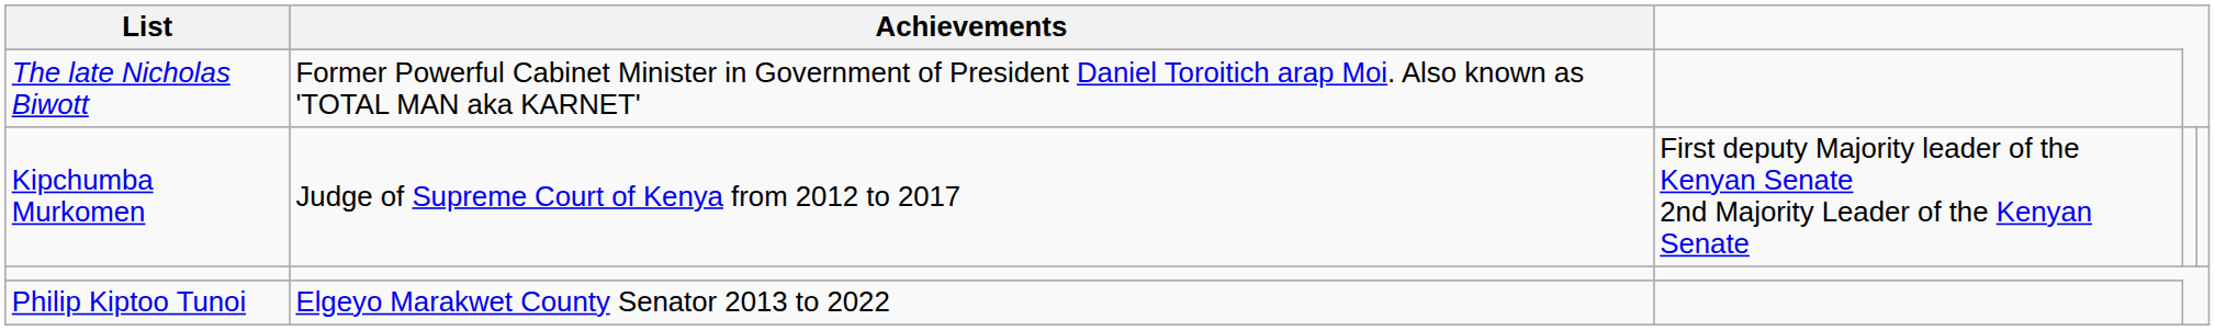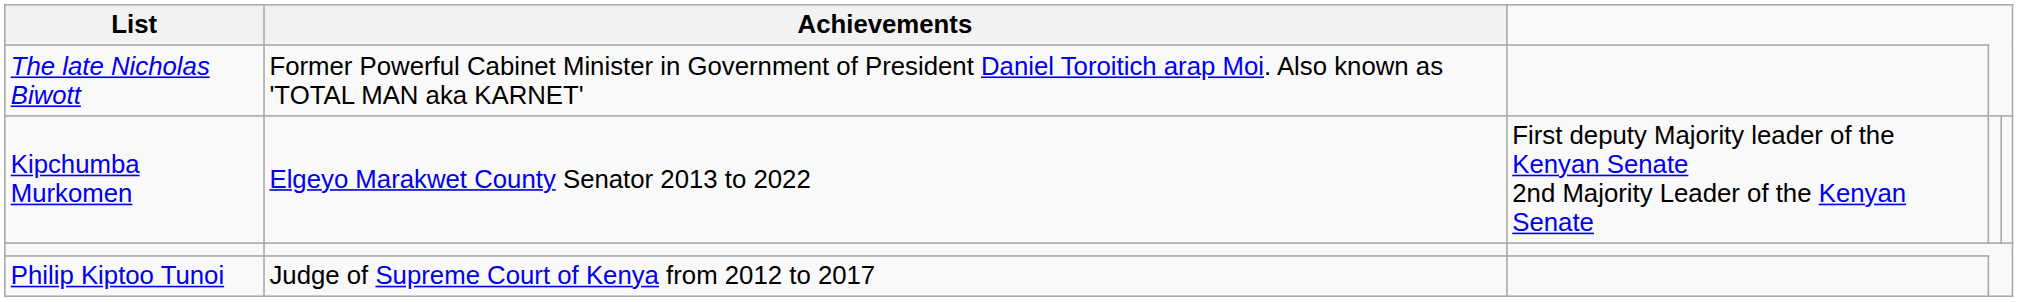Kipchumba Murkomen | Achievements: Judge of Supreme Court of Kenya from 2012 to 2017 -> Elgeyo Marakwet County Senator 2013 to 2022
Philip Kiptoo Tunoi | Achievements: Elgeyo Marakwet County Senator 2013 to 2022 -> Judge of Supreme Court of Kenya from 2012 to 2017
